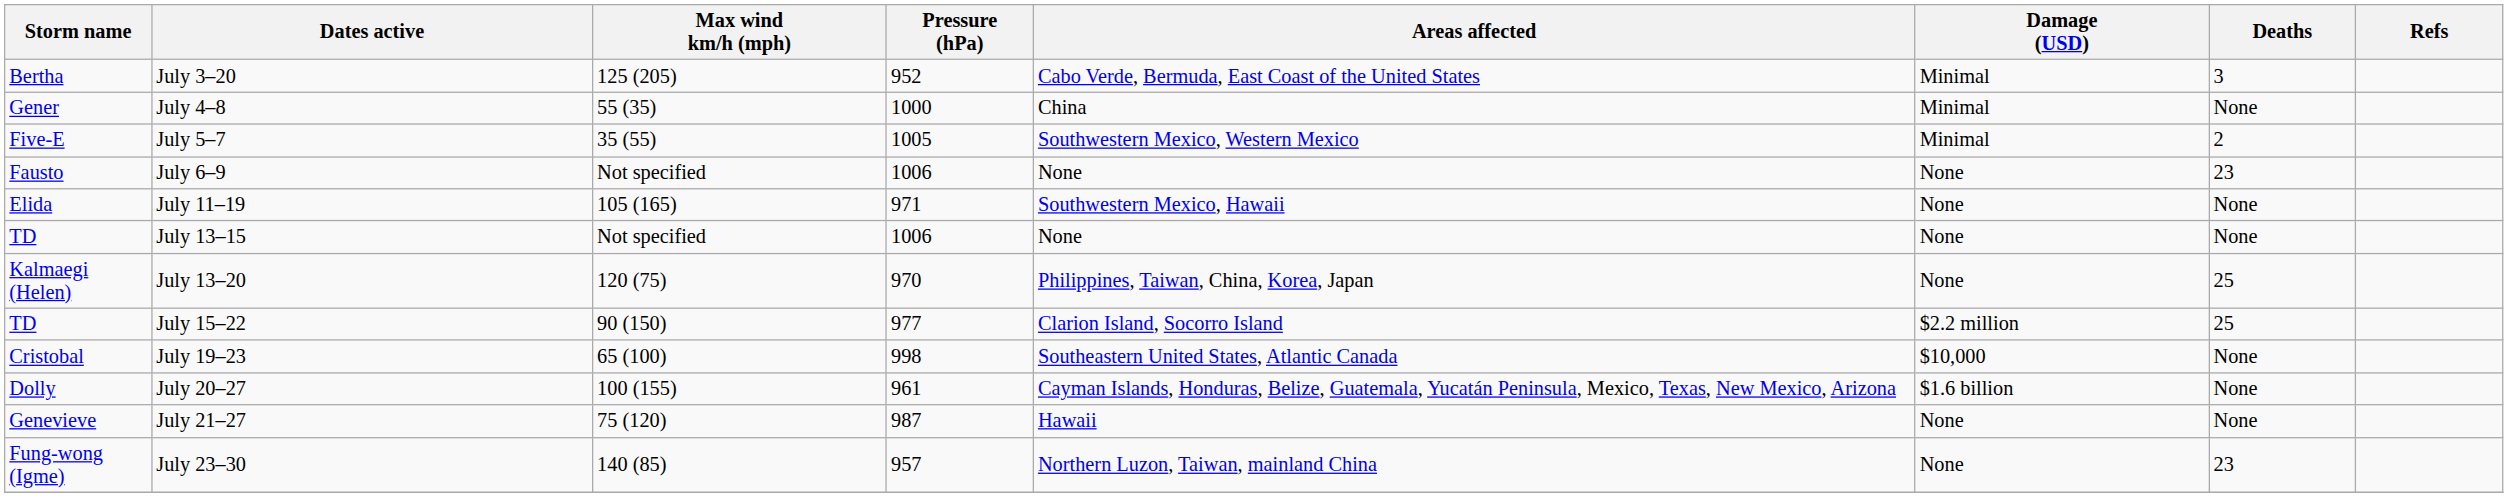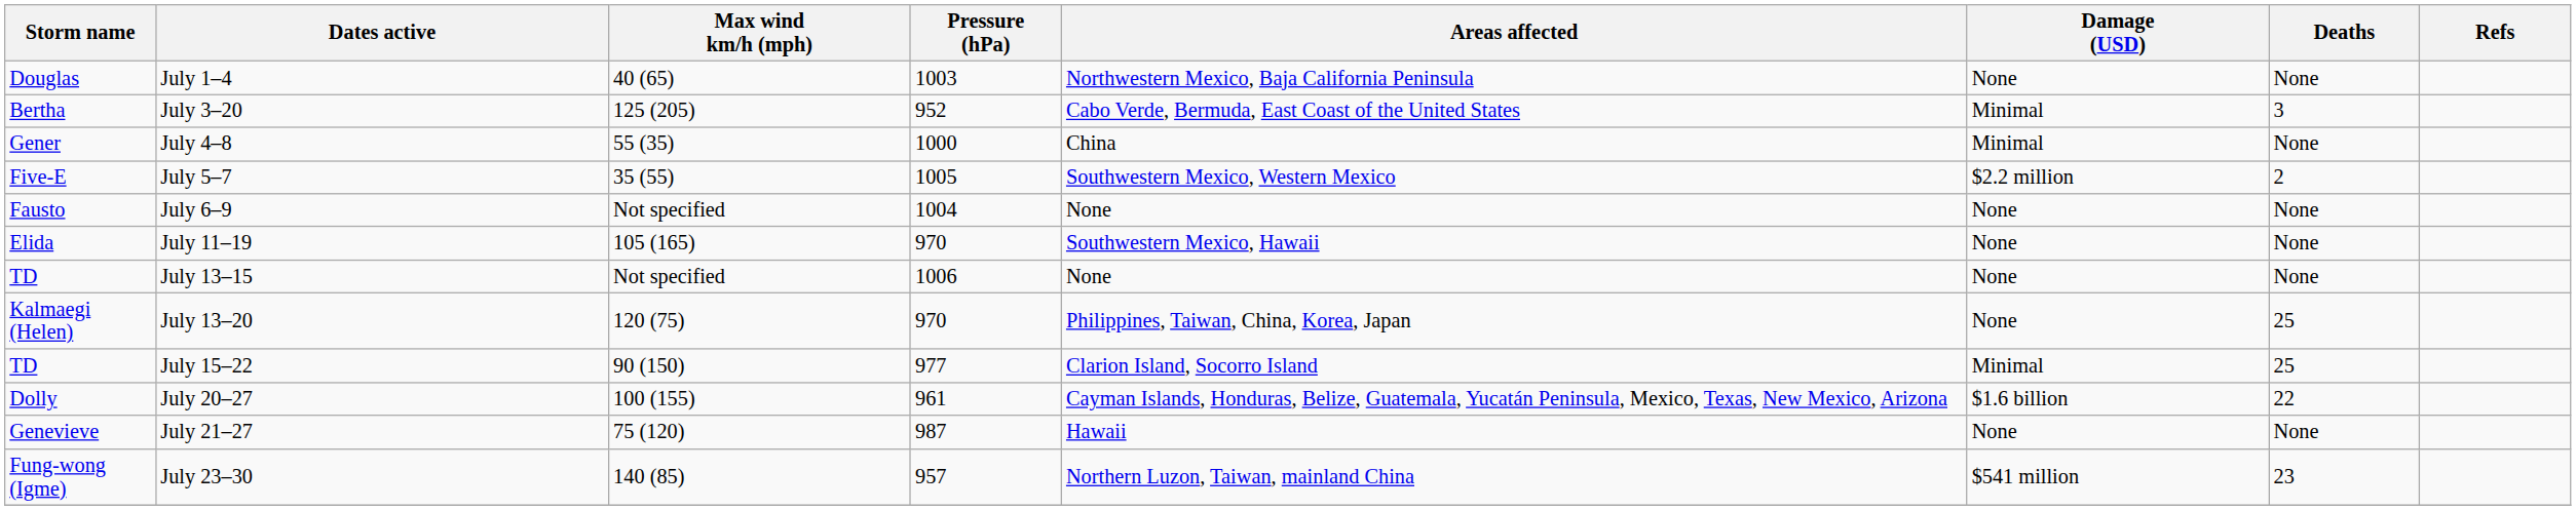+ row: Douglas | July 1–4 | 40 (65) | 1003 | Northwestern Mexico, Baja California Peninsula | None | None
July 5–7 | Damage (USD): Minimal -> $2.2 million
July 6–9 | Pressure (hPa): 1006 -> 1004
July 6–9 | Deaths: 23 -> None
July 11–19 | Pressure (hPa): 971 -> 970
July 15–22 | Damage (USD): $2.2 million -> Minimal
- row: Cristobal | July 19–23 | 65 (100) | 998 | Southeastern United States, Atlantic Canada | $10,000 | None
July 20–27 | Deaths: None -> 22
July 23–30 | Damage (USD): None -> $541 million
